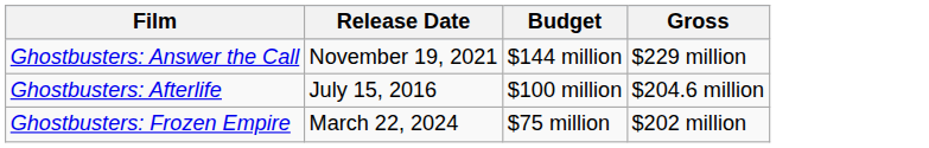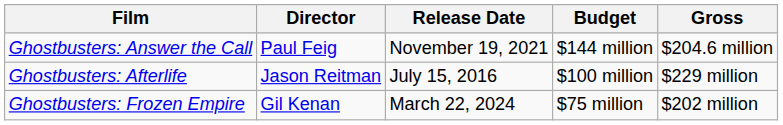+ column: Director | Paul Feig | Jason Reitman | Gil Kenan
Ghostbusters: Answer the Call | Gross: $229 million -> $204.6 million
Ghostbusters: Afterlife | Gross: $204.6 million -> $229 million
